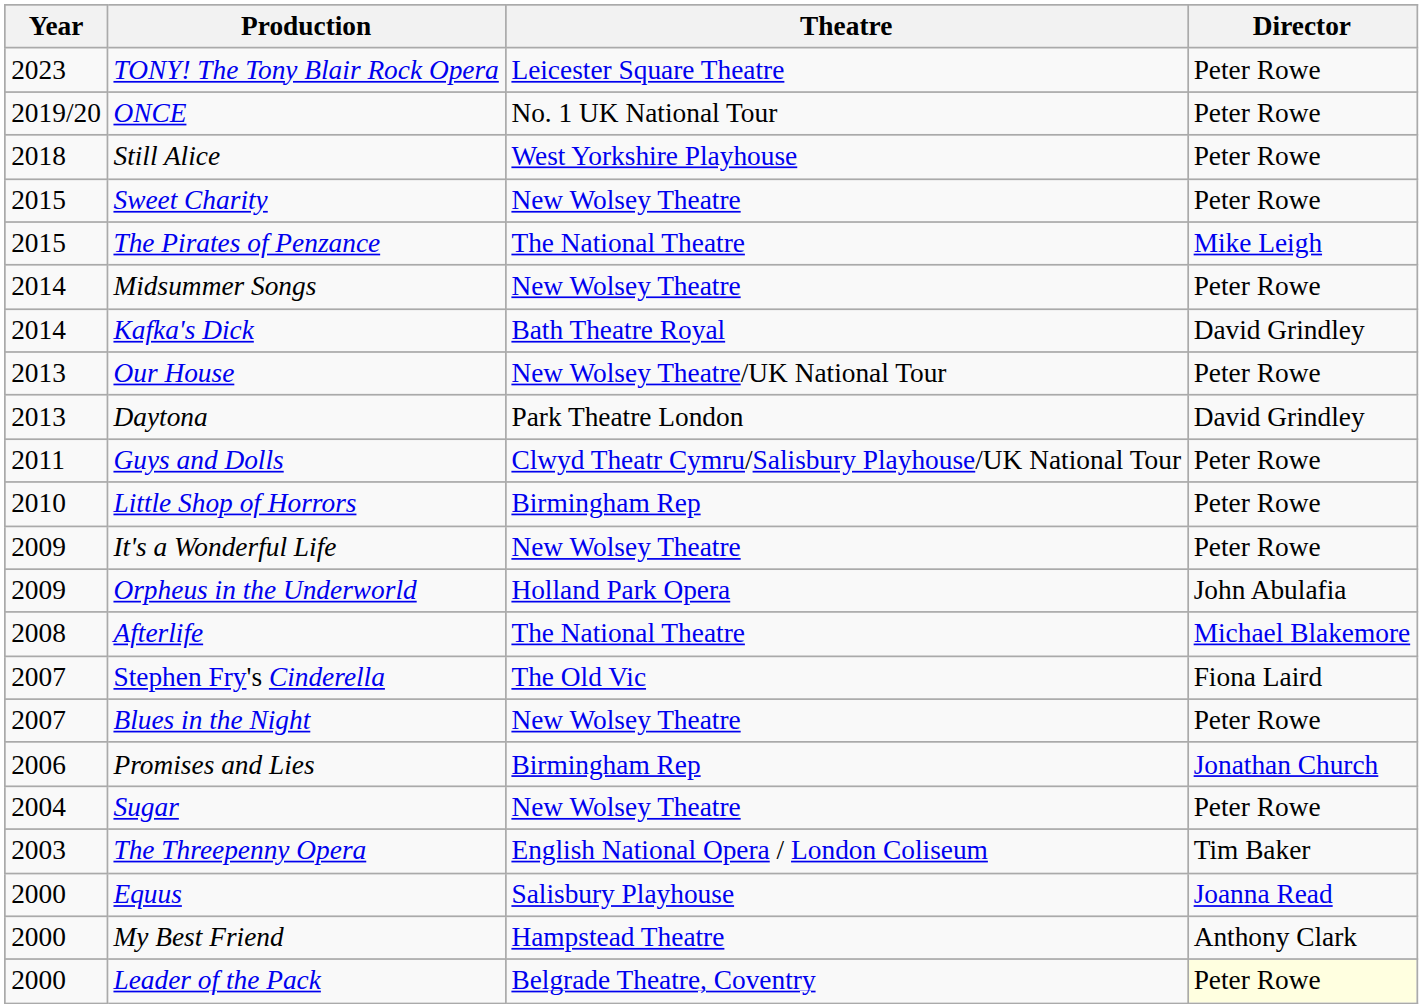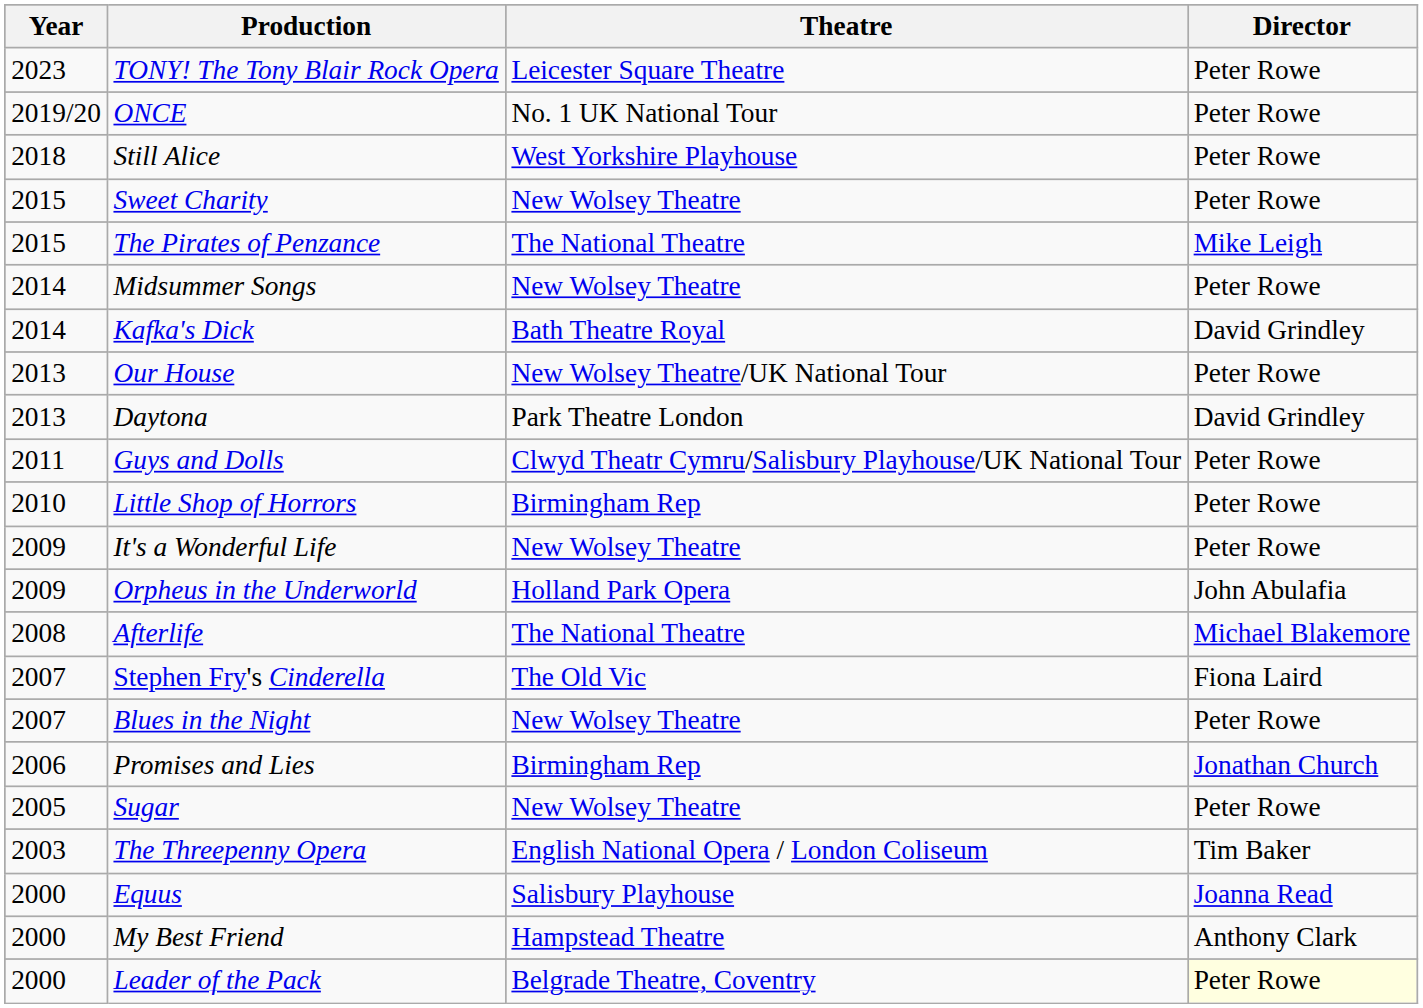Sugar | Year: 2004 -> 2005
